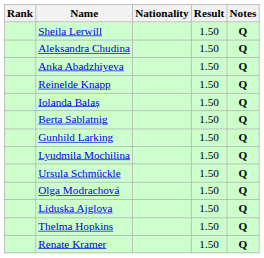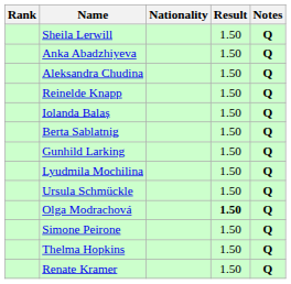rows swapped: Anka Abadzhiyeva <-> Aleksandra Chudina
Olga Modrachová | Result: normal -> bold
+ row: Simone Peirone | 1.50 | Q
- row: Liduska Ajglova | 1.50 | Q
